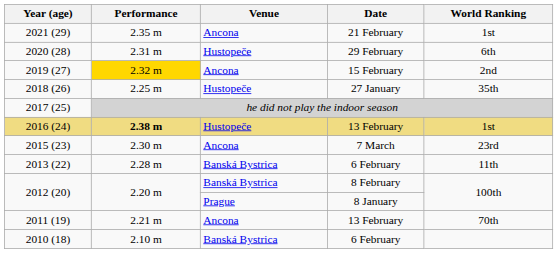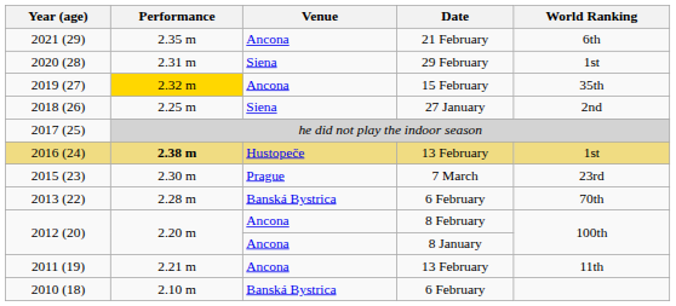2021 (29) | World Ranking: 1st -> 6th
2020 (28) | Venue: Hustopeče -> Siena
2020 (28) | World Ranking: 6th -> 1st
2019 (27) | World Ranking: 2nd -> 35th
2018 (26) | Venue: Hustopeče -> Siena
2018 (26) | World Ranking: 35th -> 2nd
2015 (23) | Venue: Ancona -> Prague
2013 (22) | World Ranking: 11th -> 70th
2012 (20) / 8 February | Venue: Banská Bystrica -> Ancona
2012 (20) / 8 January | Venue: Prague -> Ancona
2011 (19) | World Ranking: 70th -> 11th
